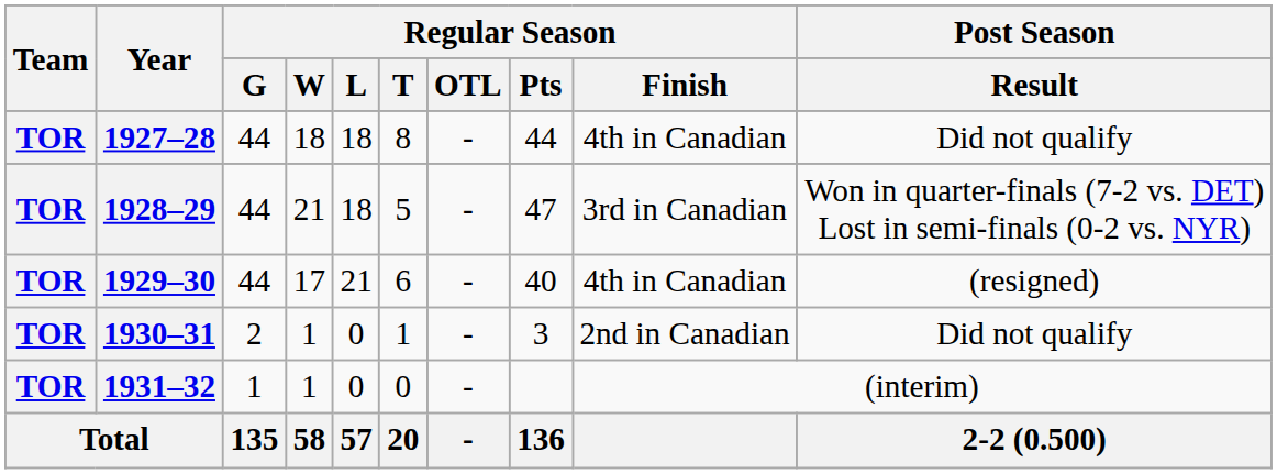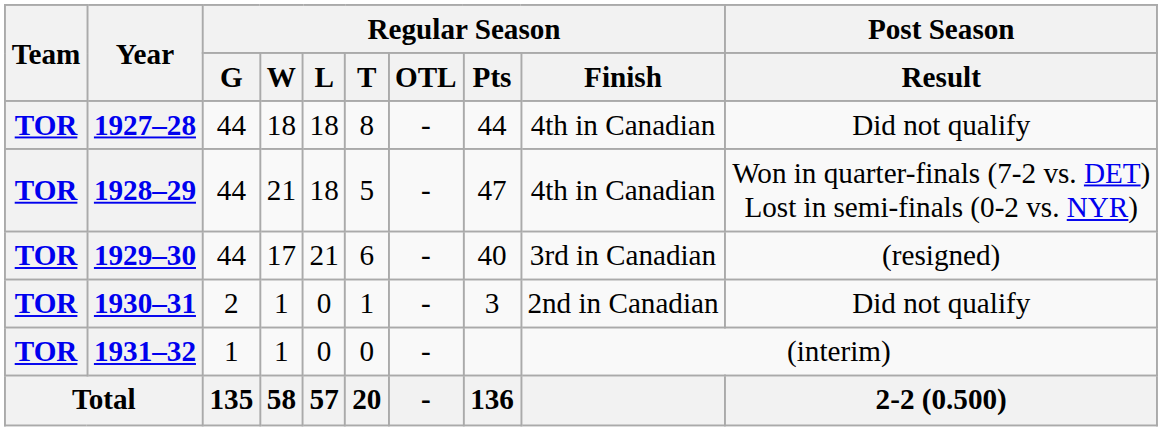1928–29 | Regular Season / Finish: 3rd in Canadian -> 4th in Canadian
1929–30 | Regular Season / Finish: 4th in Canadian -> 3rd in Canadian
